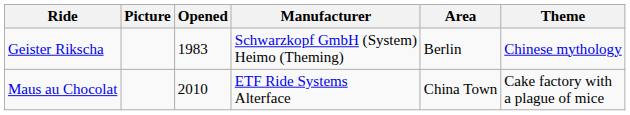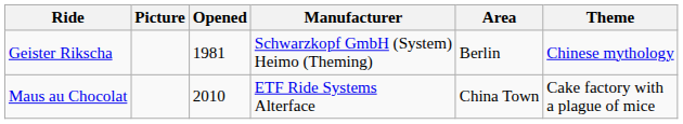Geister Rikscha | Opened: 1983 -> 1981
